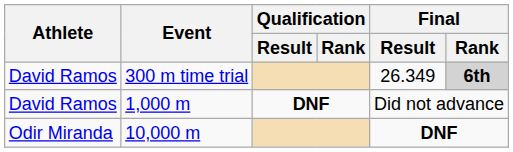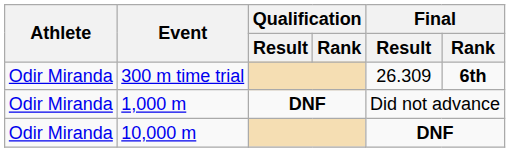300 m time trial | Athlete: David Ramos -> Odir Miranda
300 m time trial | Final / Result: 26.349 -> 26.309
300 m time trial | Final / Rank: lightgrey background -> no background
1,000 m | Athlete: David Ramos -> Odir Miranda
